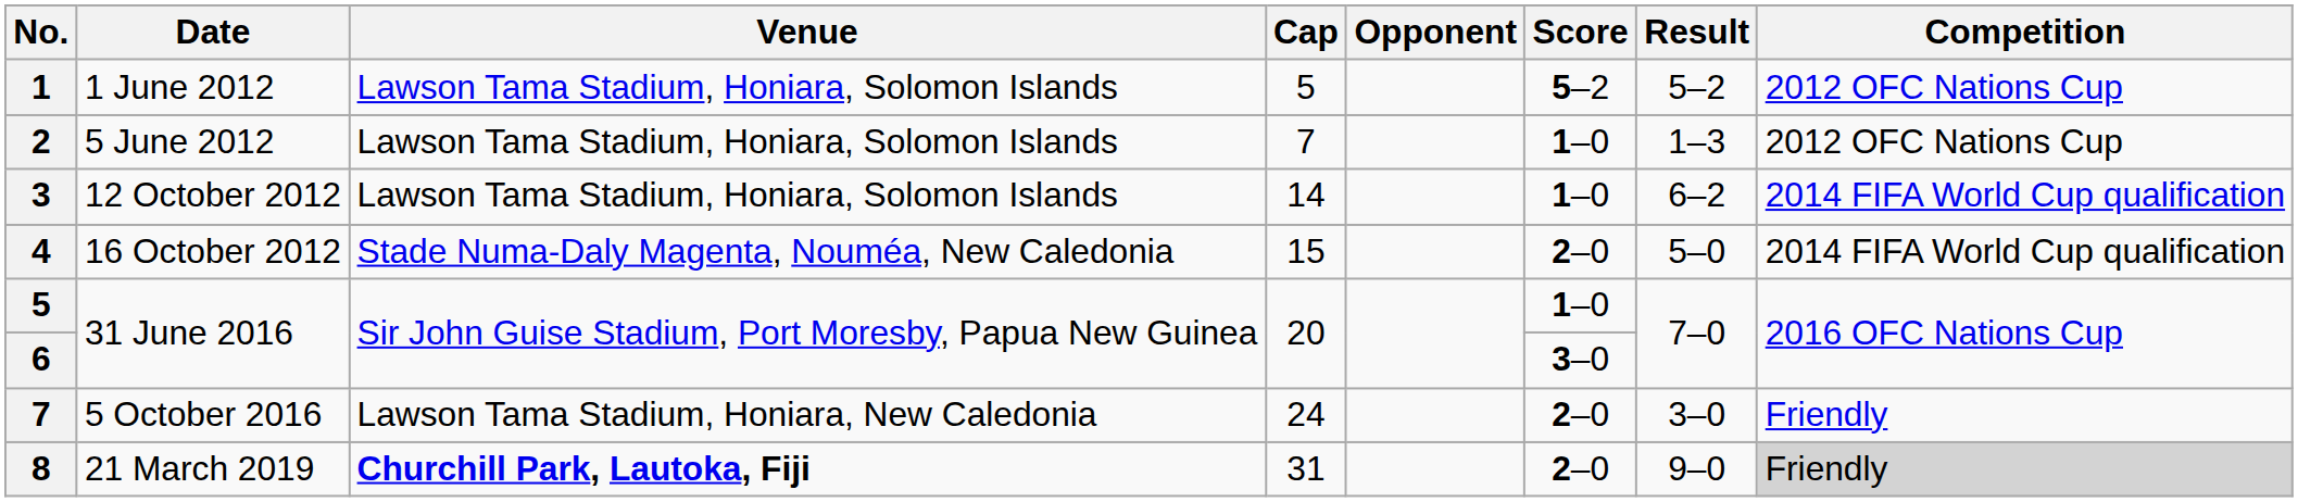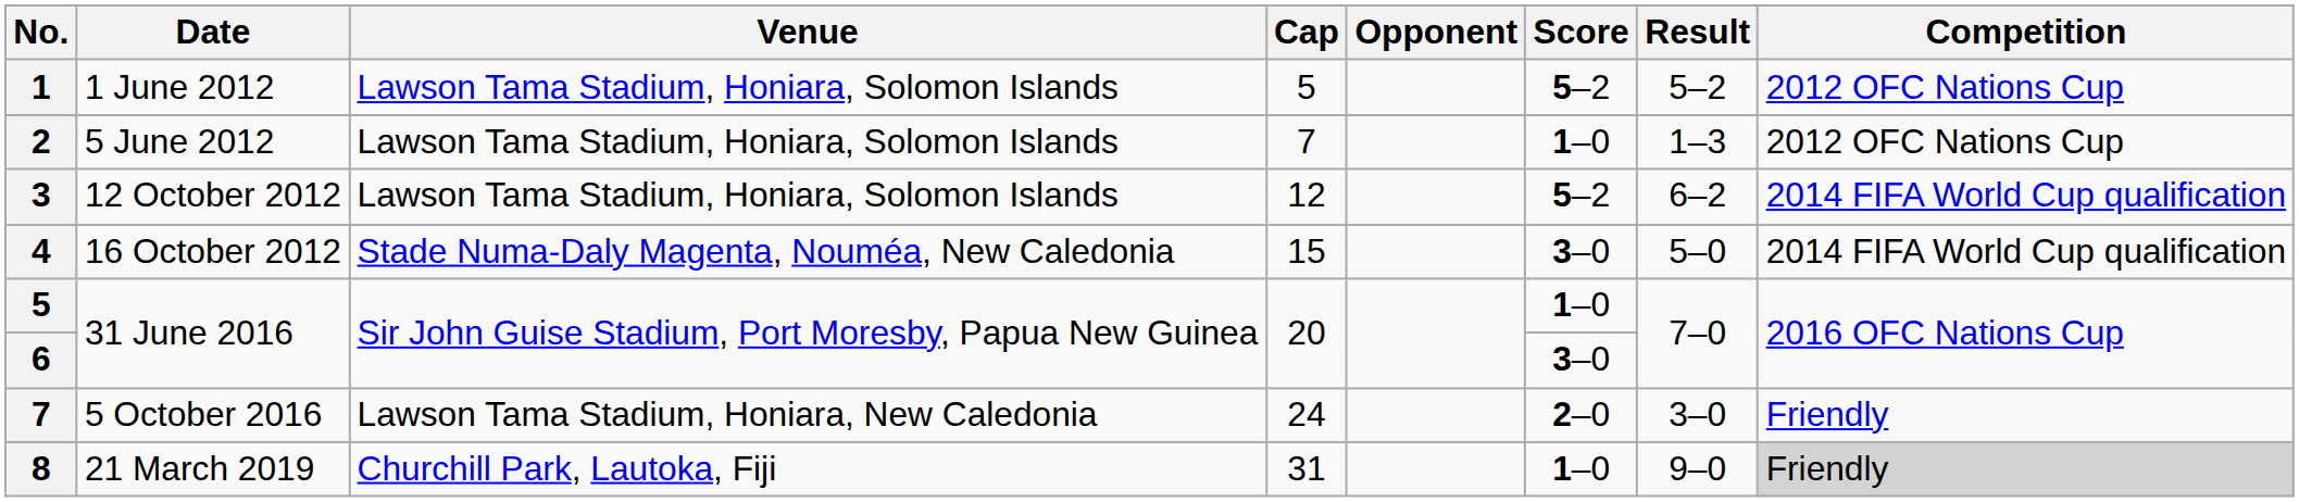3 | Cap: 14 -> 12
3 | Score: 1–0 -> 5–2
4 | Score: 2–0 -> 3–0
8 | Venue: bold -> normal
8 | Score: 2–0 -> 1–0
